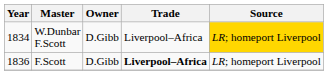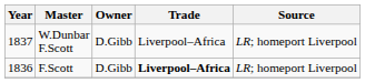W.Dunbar F.Scott | Year: 1834 -> 1837
W.Dunbar F.Scott | Source: gold background -> no background
